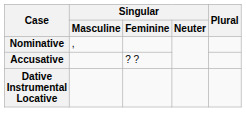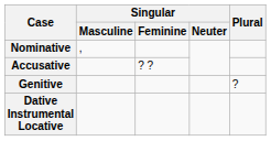+ row: Genitive | ?
